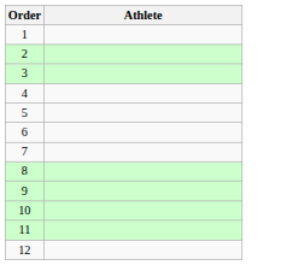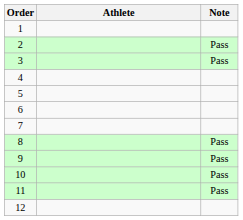+ column: Note | Pass | Pass | Pass | Pass | Pass | Pass
